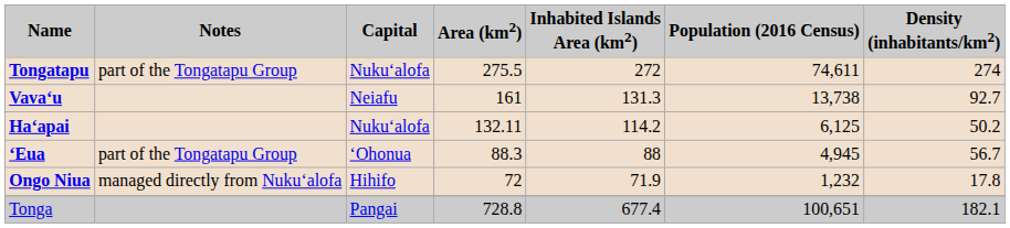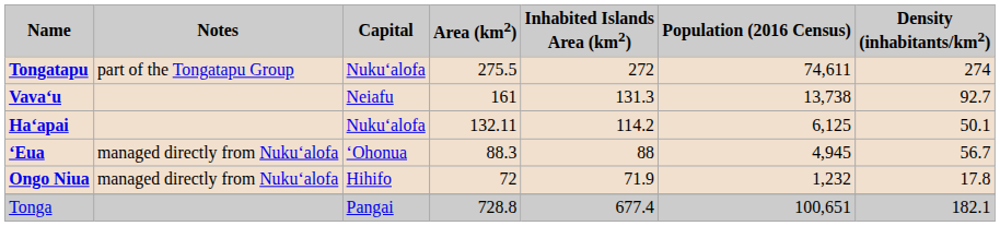Haʻapai | Density (inhabitants/km2): 50.2 -> 50.1
ʻEua | Notes: part of the Tongatapu Group -> managed directly from Nukuʻalofa
